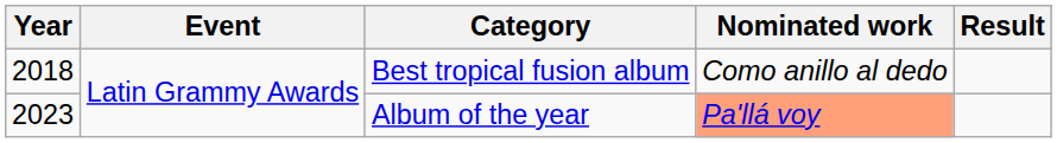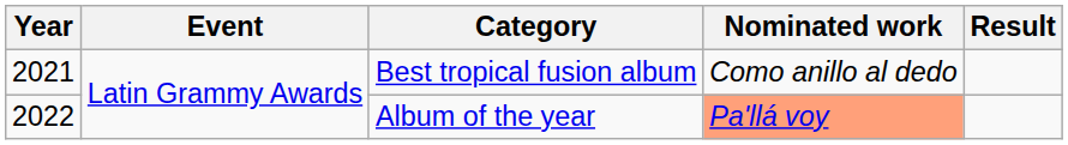Best tropical fusion album | Year: 2018 -> 2021
Album of the year | Year: 2023 -> 2022
